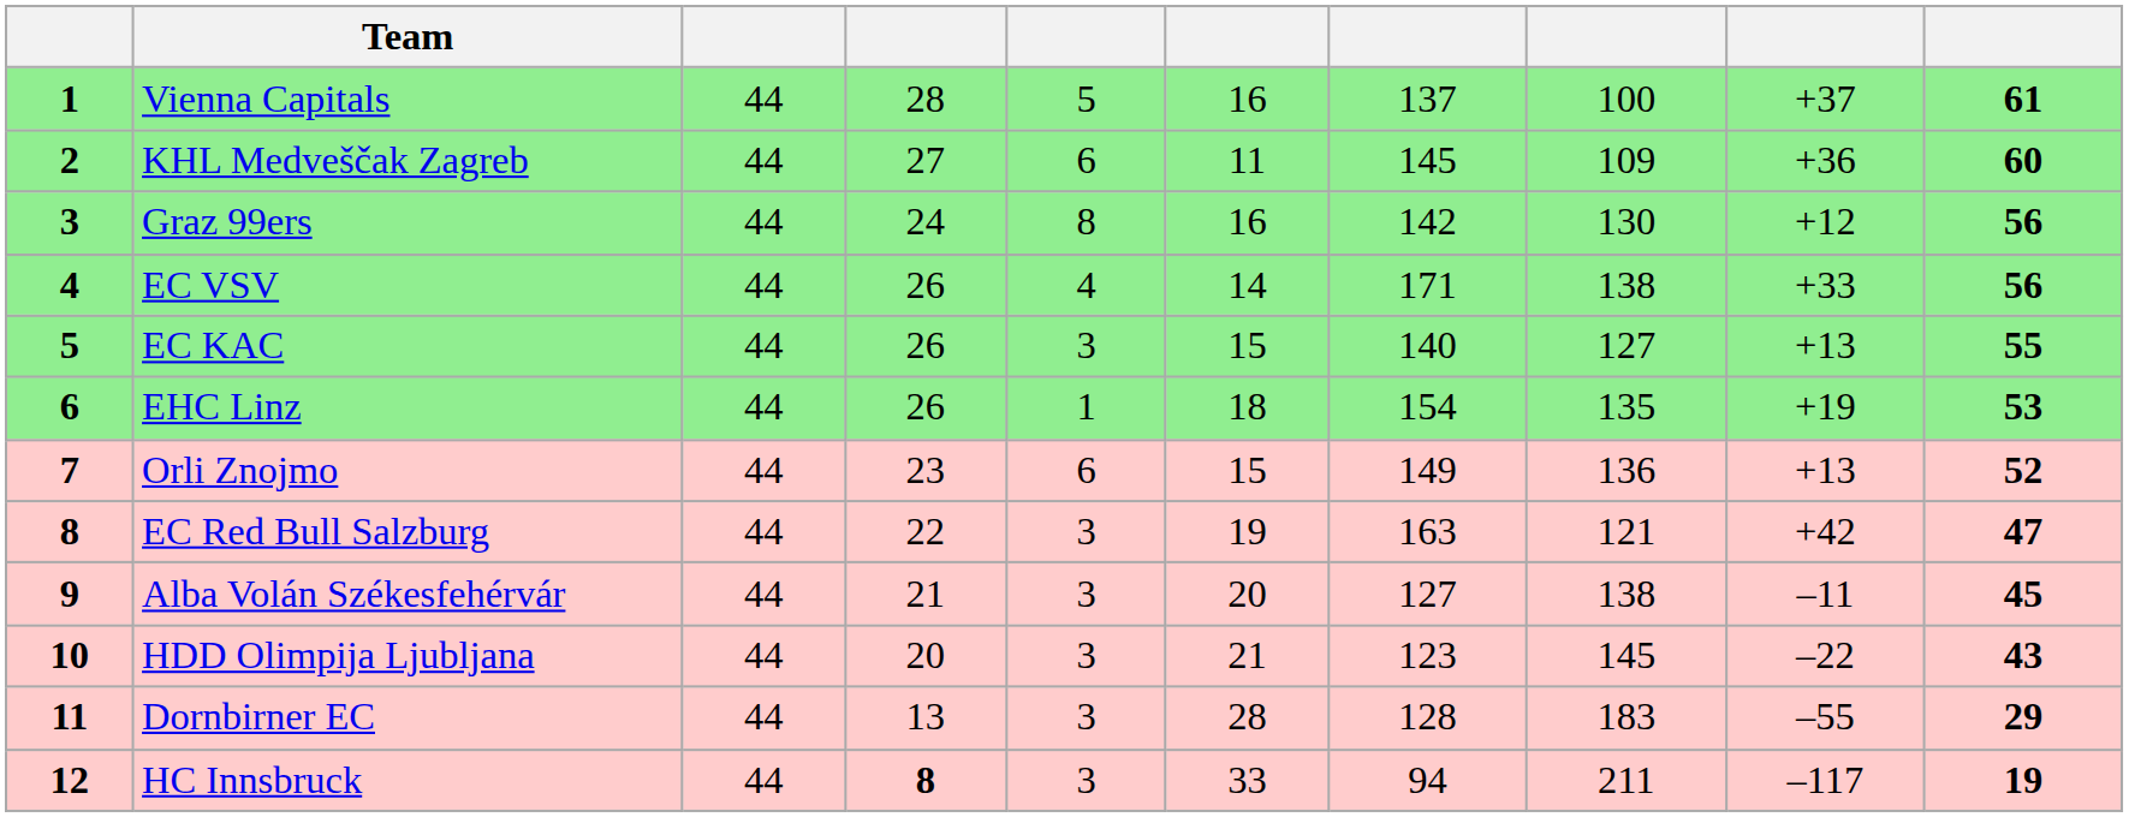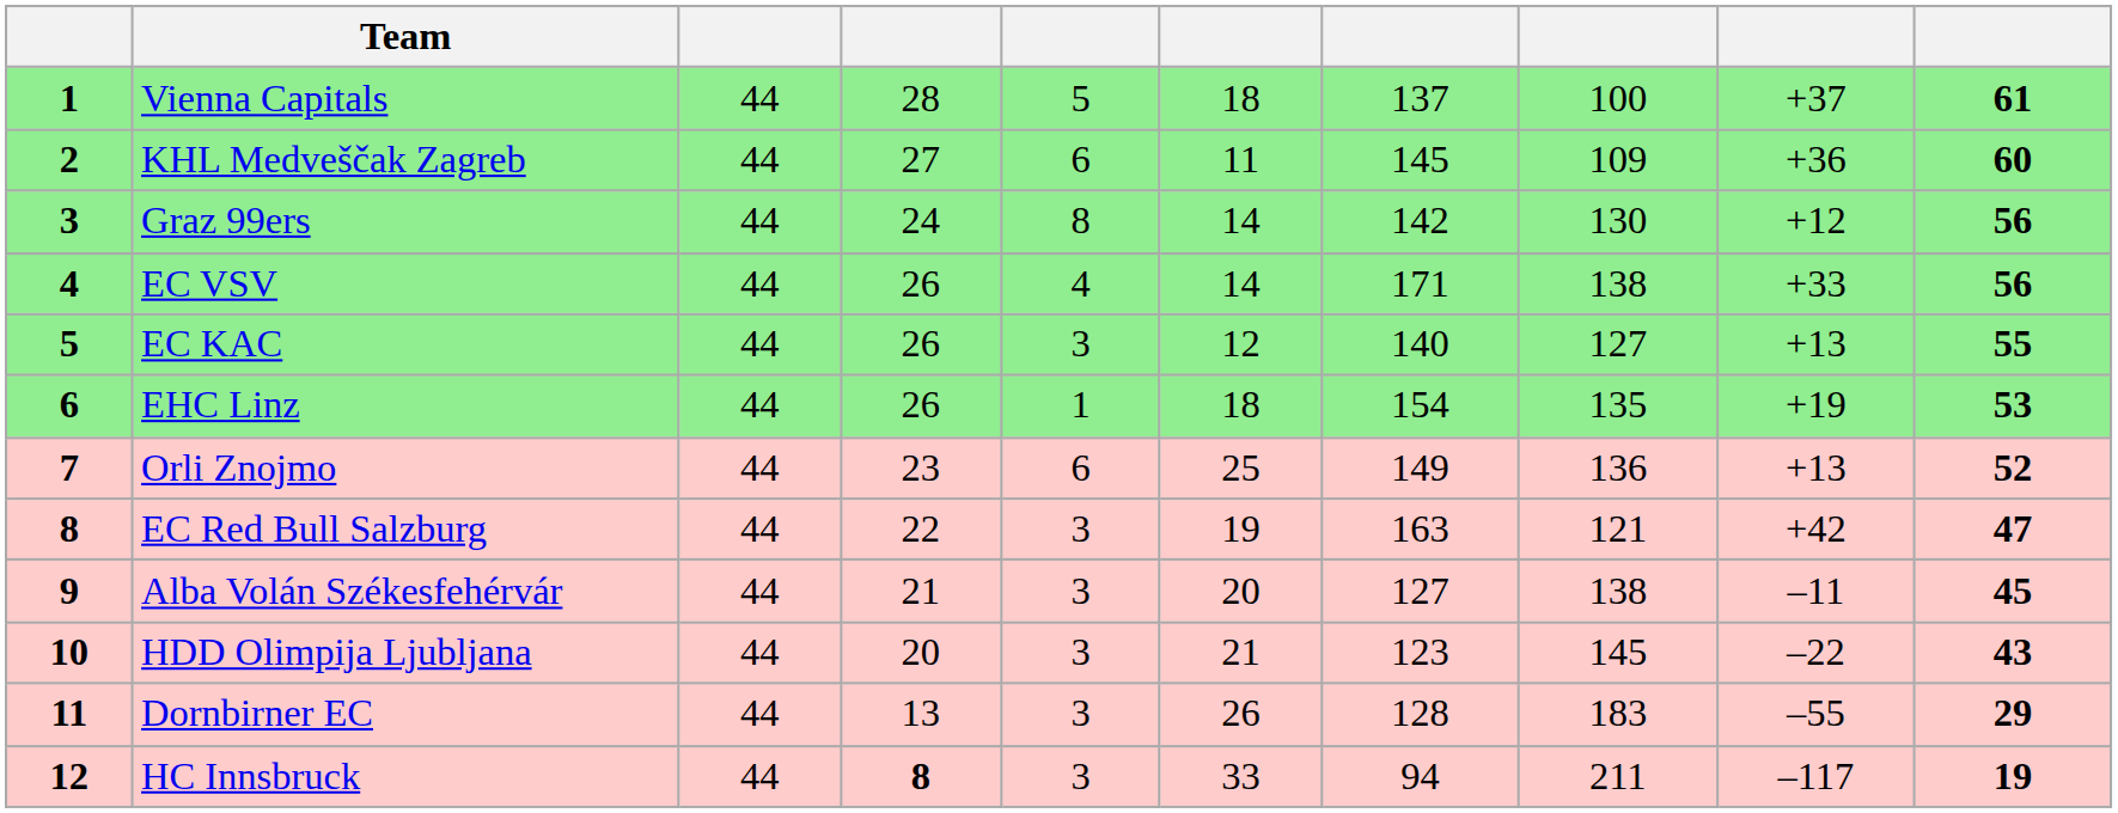Vienna Capitals | column 6: 16 -> 18
Graz 99ers | column 6: 16 -> 14
EC KAC | column 6: 15 -> 12
Orli Znojmo | column 6: 15 -> 25
Dornbirner EC | column 6: 28 -> 26
